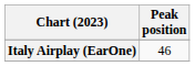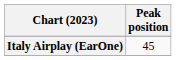Italy Airplay (EarOne) | Peak position: 46 -> 45
